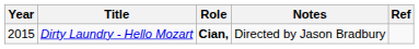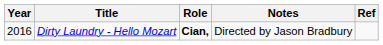Dirty Laundry - Hello Mozart | Year: 2015 -> 2016
